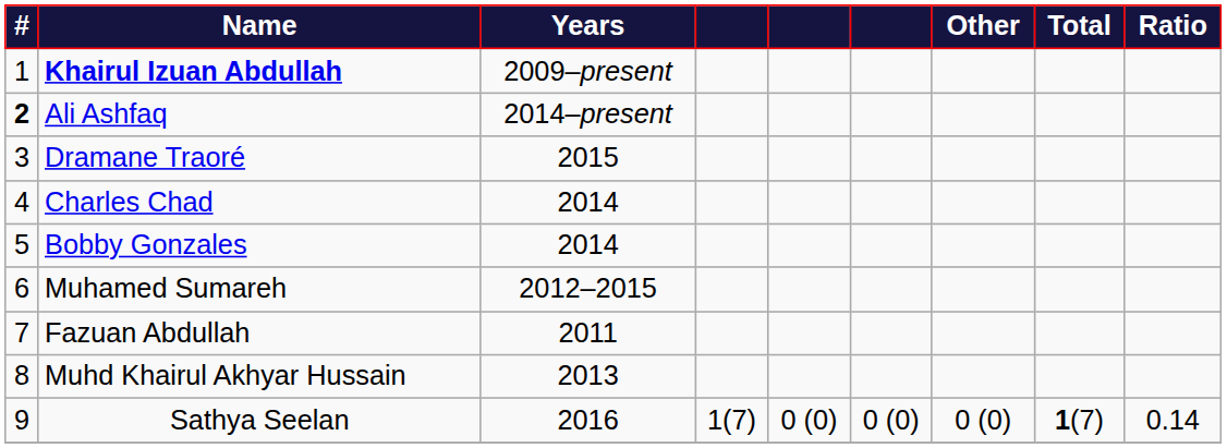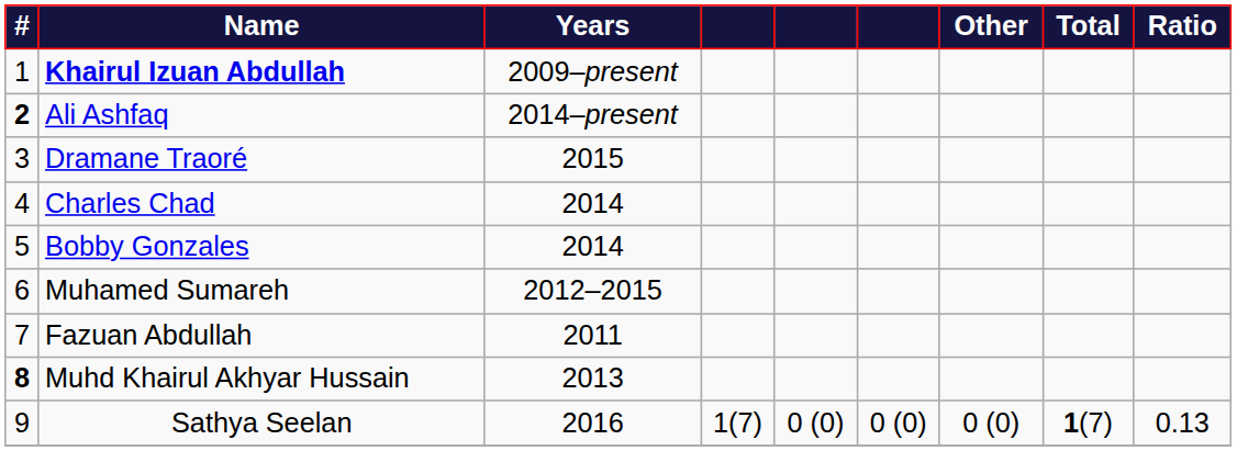Muhd Khairul Akhyar Hussain | #: normal -> bold
Sathya Seelan | Ratio: 0.14 -> 0.13
